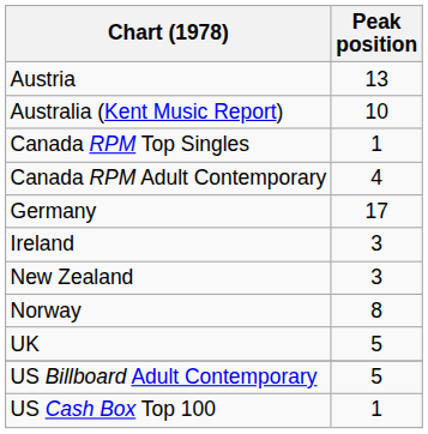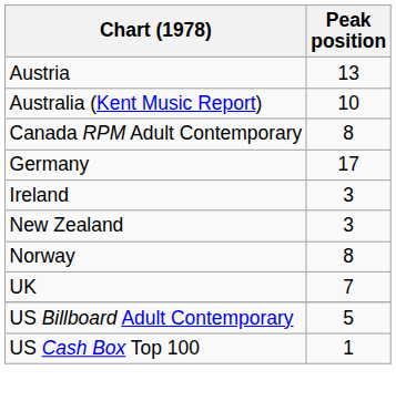- row: Canada RPM Top Singles | 1
Canada RPM Adult Contemporary | Peak position: 4 -> 8
UK | Peak position: 5 -> 7
